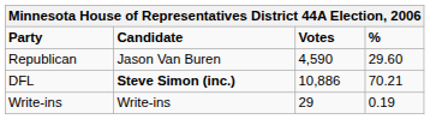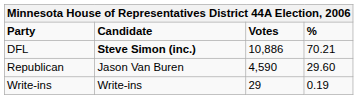rows swapped: DFL <-> Republican
